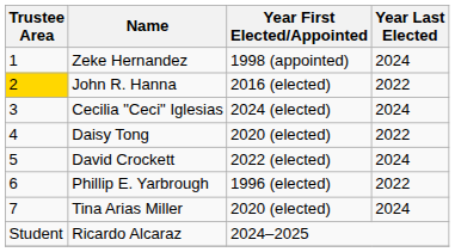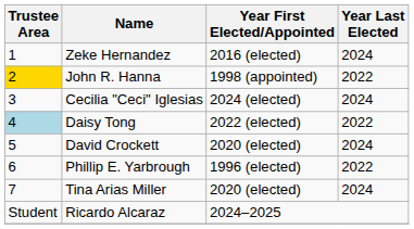Zeke Hernandez | Year First Elected/Appointed: 1998 (appointed) -> 2016 (elected)
John R. Hanna | Year First Elected/Appointed: 2016 (elected) -> 1998 (appointed)
Daisy Tong | Trustee Area: no background -> lightblue background
Daisy Tong | Year First Elected/Appointed: 2020 (elected) -> 2022 (elected)
David Crockett | Year First Elected/Appointed: 2022 (elected) -> 2020 (elected)
